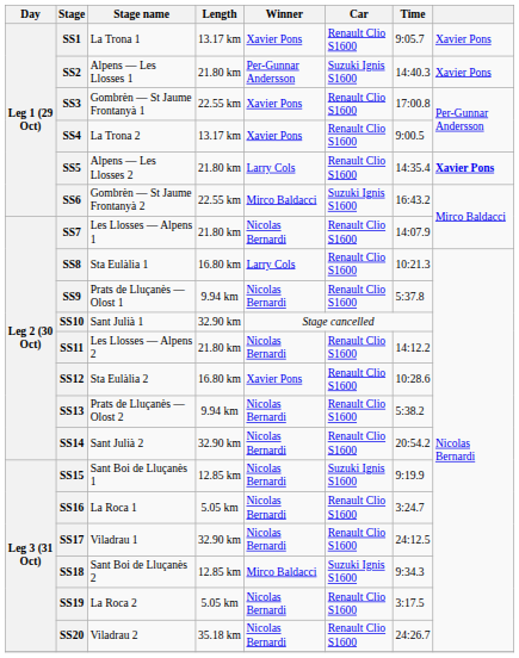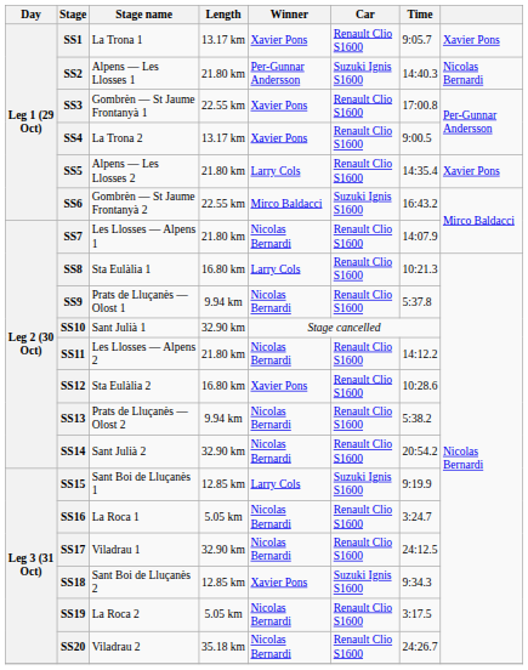SS2 | column 8: Xavier Pons -> Nicolas Bernardi
SS5 | column 8: bold -> normal
SS15 | Winner: Nicolas Bernardi -> Larry Cols
SS18 | Winner: Mirco Baldacci -> Xavier Pons
